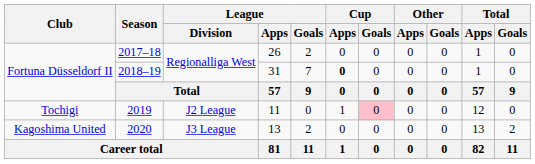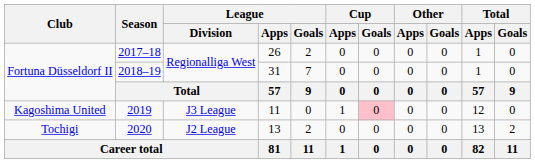2018–19 | Cup / Apps: bold -> normal
2019 | Club: Tochigi -> Kagoshima United
2019 | League / Division: J2 League -> J3 League
2020 | Club: Kagoshima United -> Tochigi
2020 | League / Division: J3 League -> J2 League
